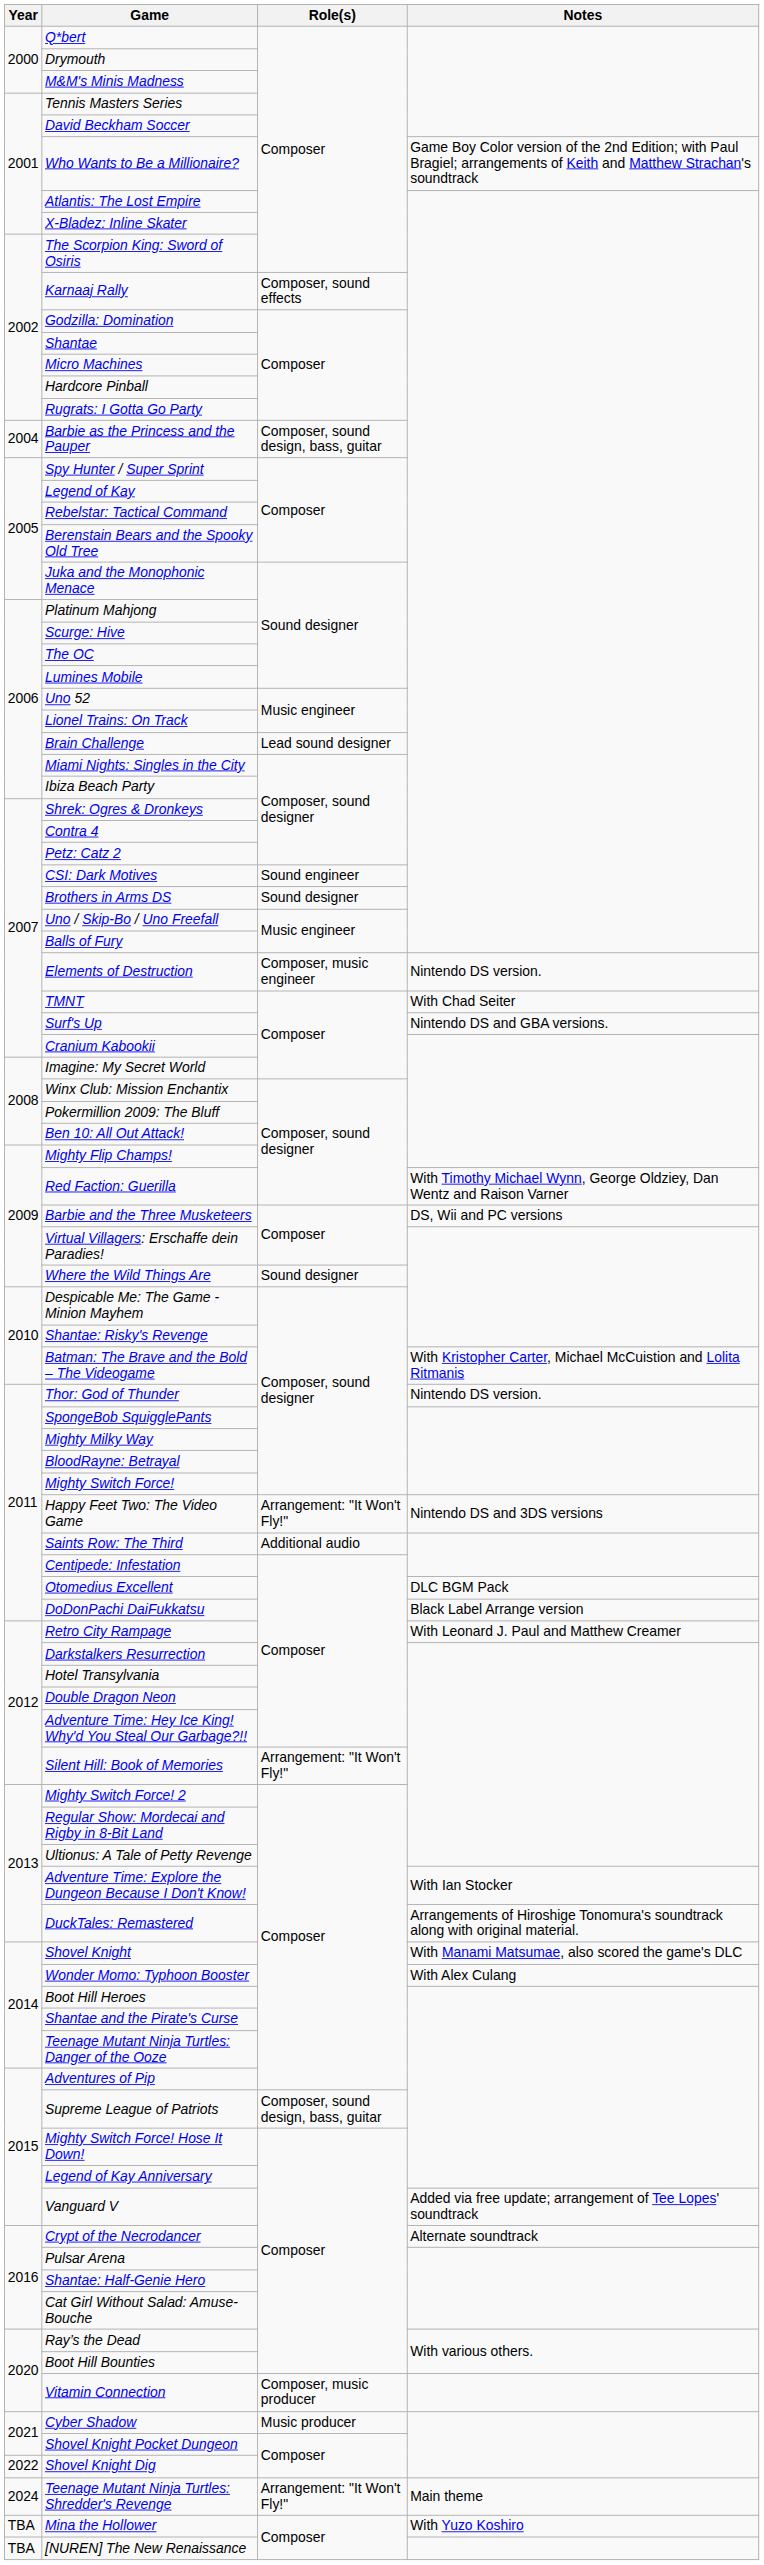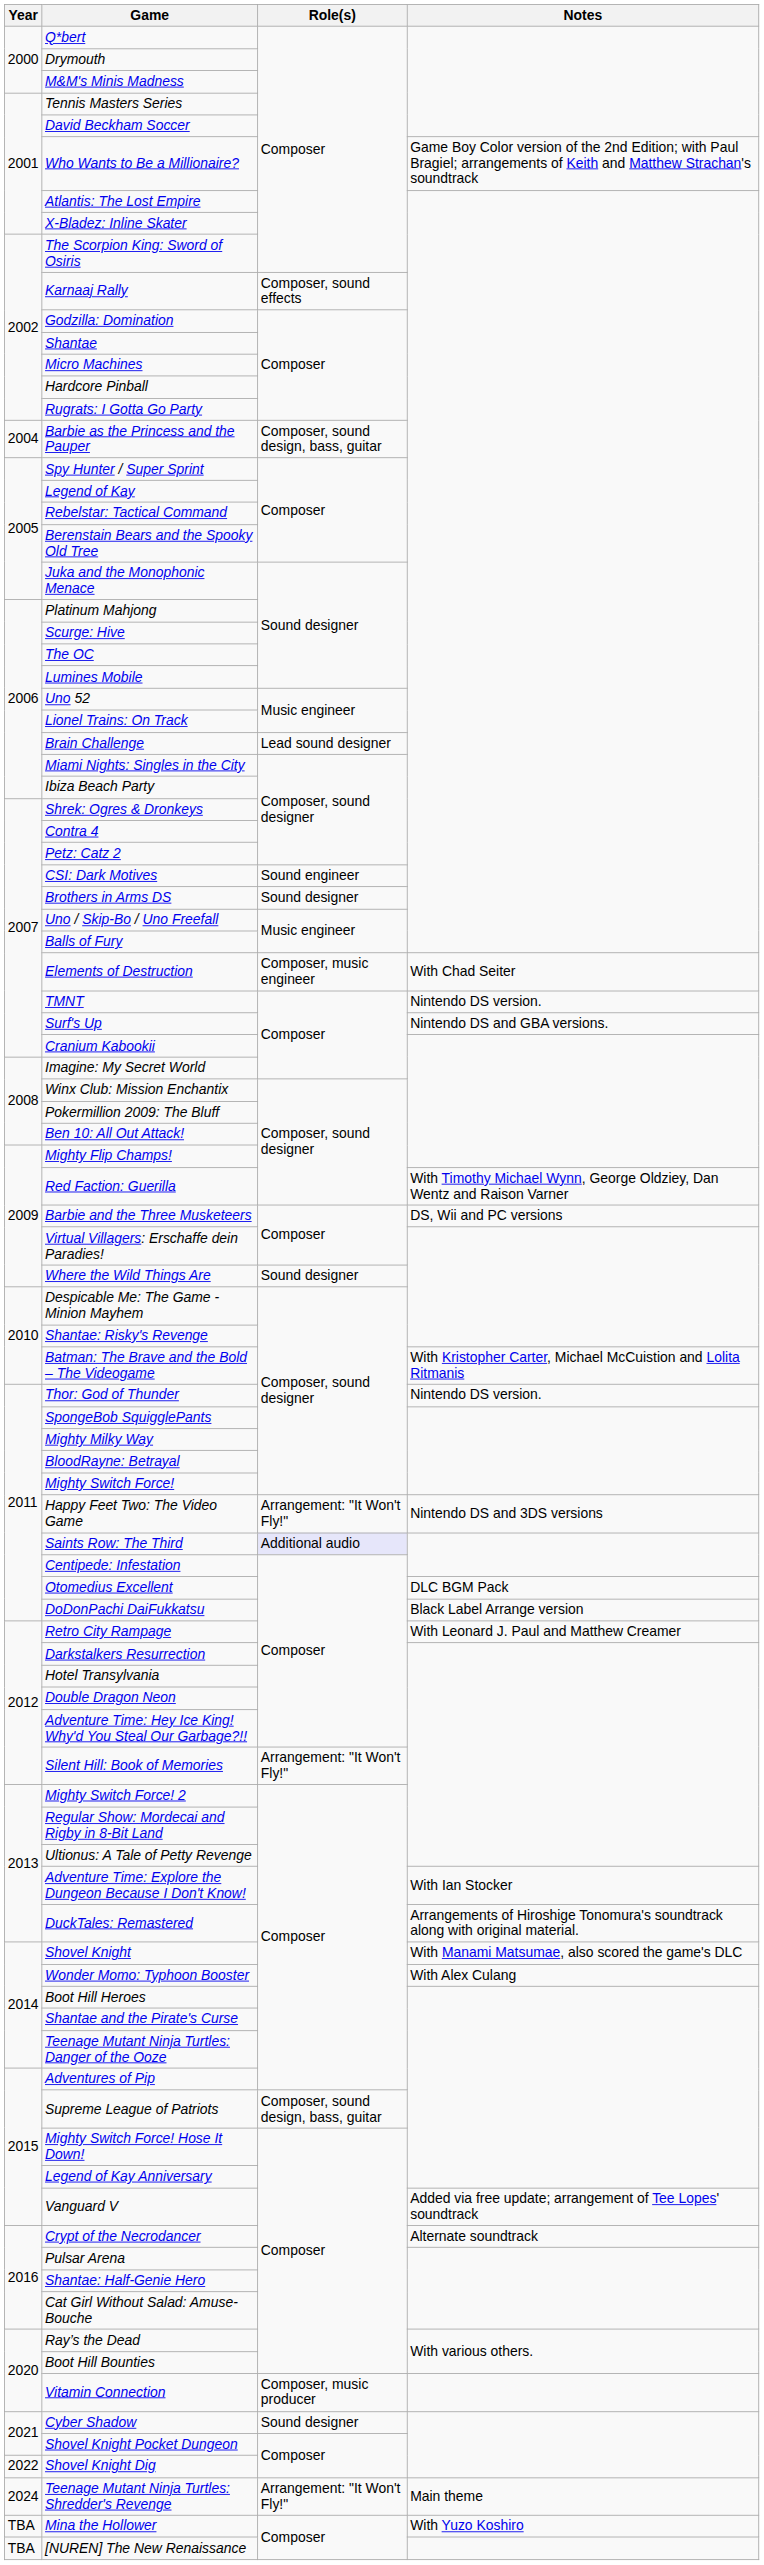Elements of Destruction | Notes: Nintendo DS version. -> With Chad Seiter
TMNT | Notes: With Chad Seiter -> Nintendo DS version.
Saints Row: The Third | Role(s): no background -> lavender background
Cyber Shadow | Role(s): Music producer -> Sound designer
